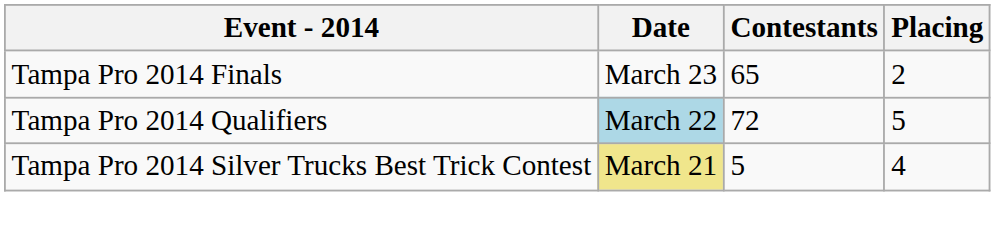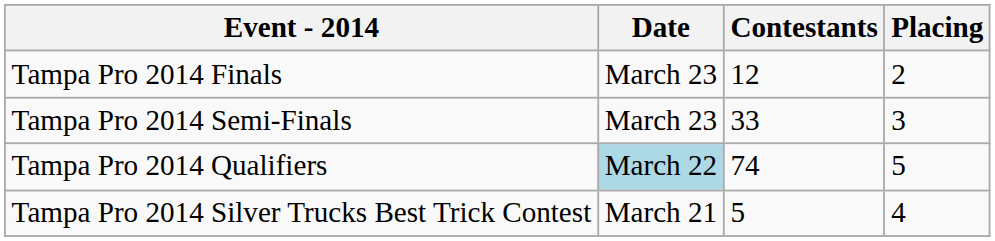Tampa Pro 2014 Finals | Contestants: 65 -> 12
+ row: Tampa Pro 2014 Semi-Finals | March 23 | 33 | 3
Tampa Pro 2014 Qualifiers | Contestants: 72 -> 74
Tampa Pro 2014 Silver Trucks Best Trick Contest | Date: khaki background -> no background
